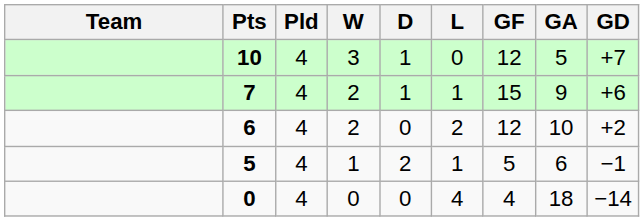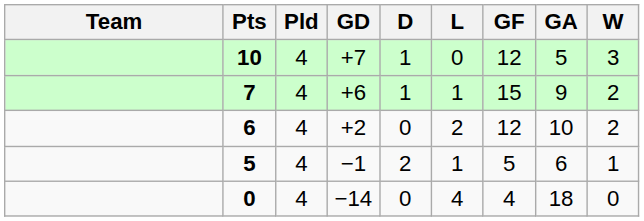columns swapped: W <-> GD
